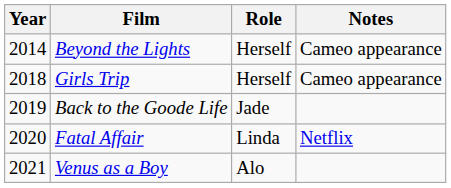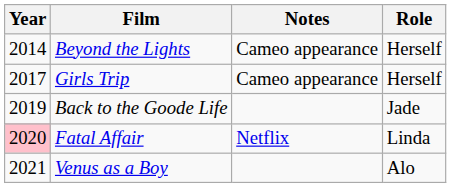columns swapped: Role <-> Notes
Girls Trip | Year: 2018 -> 2017
Fatal Affair | Year: no background -> pink background
